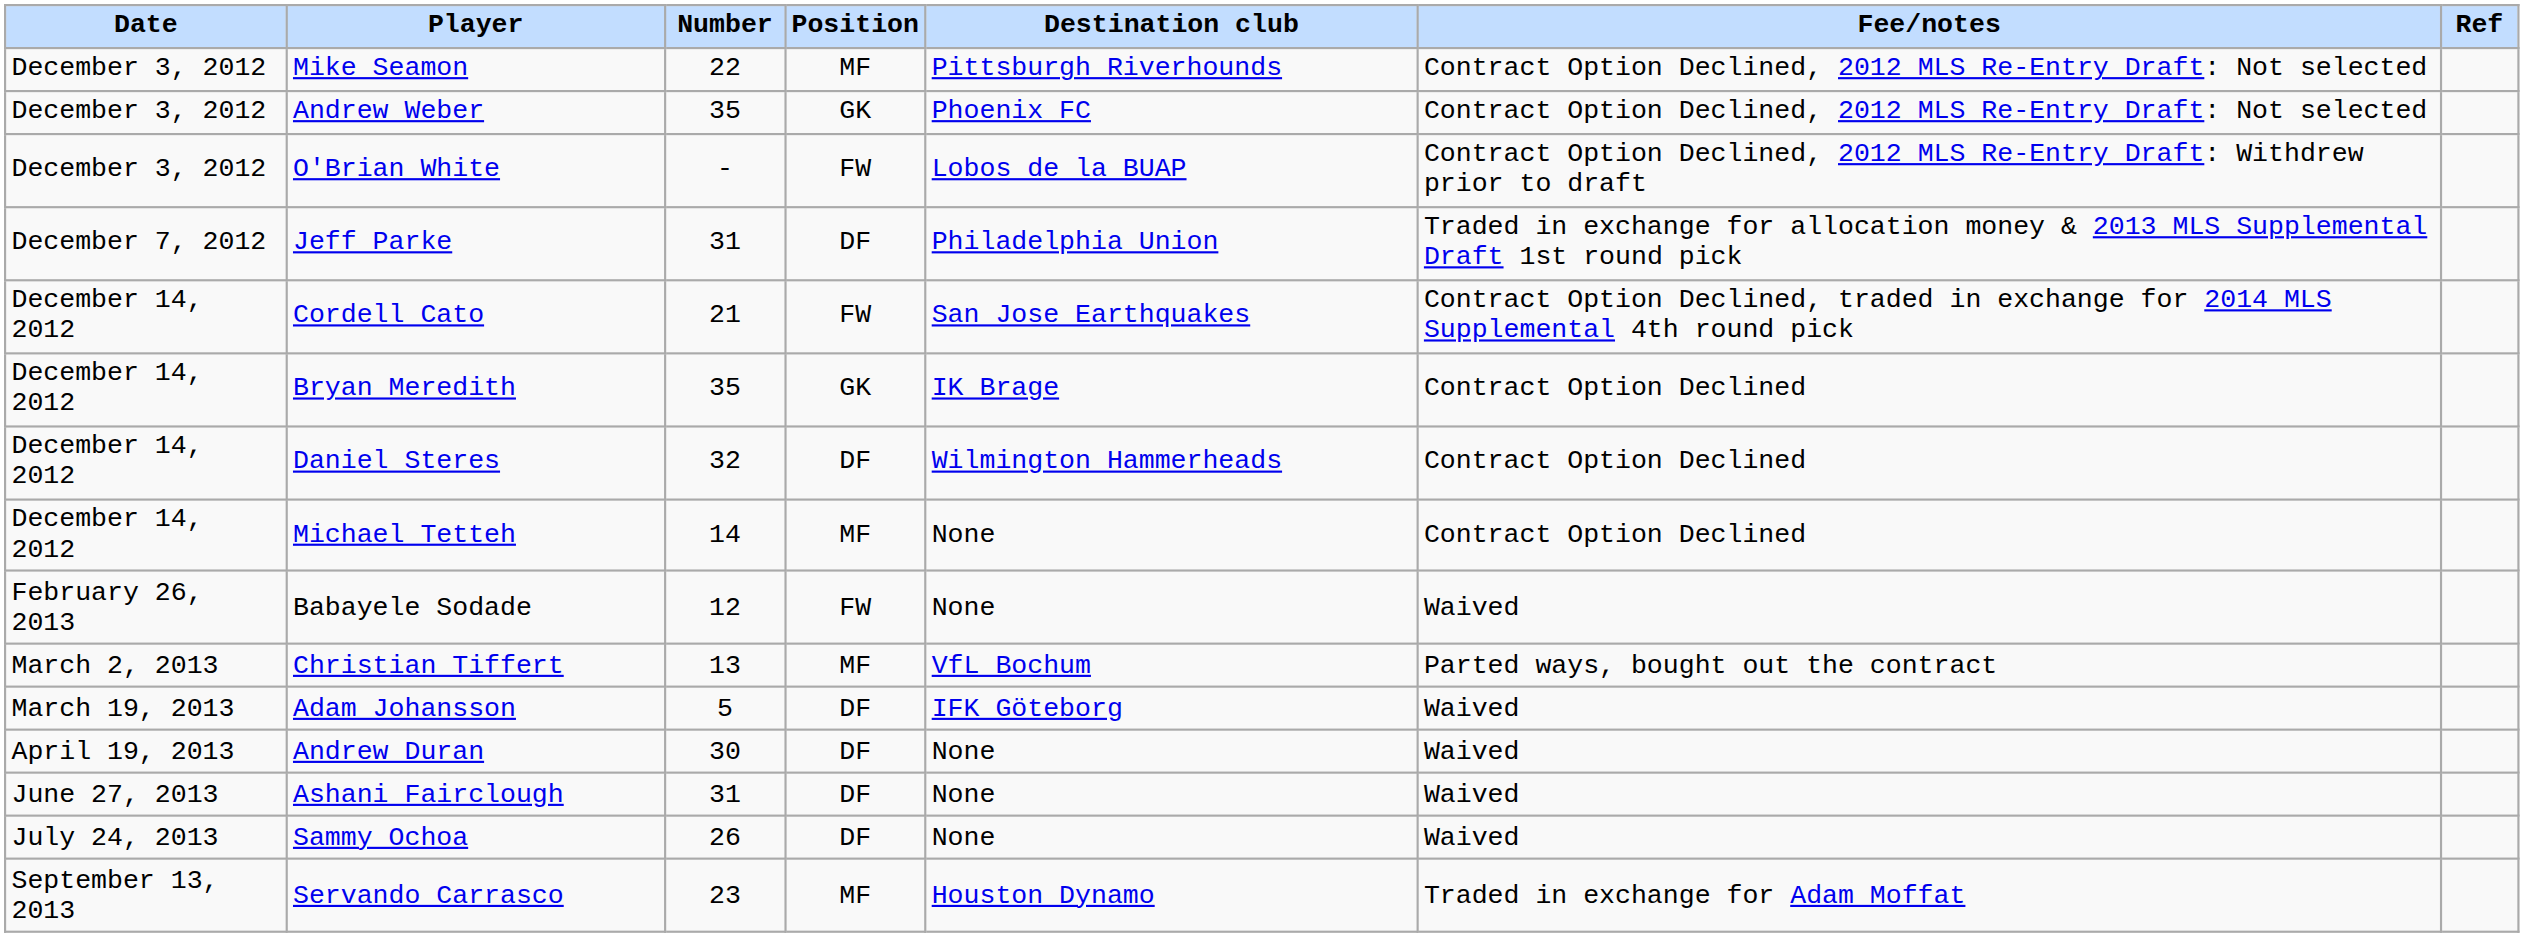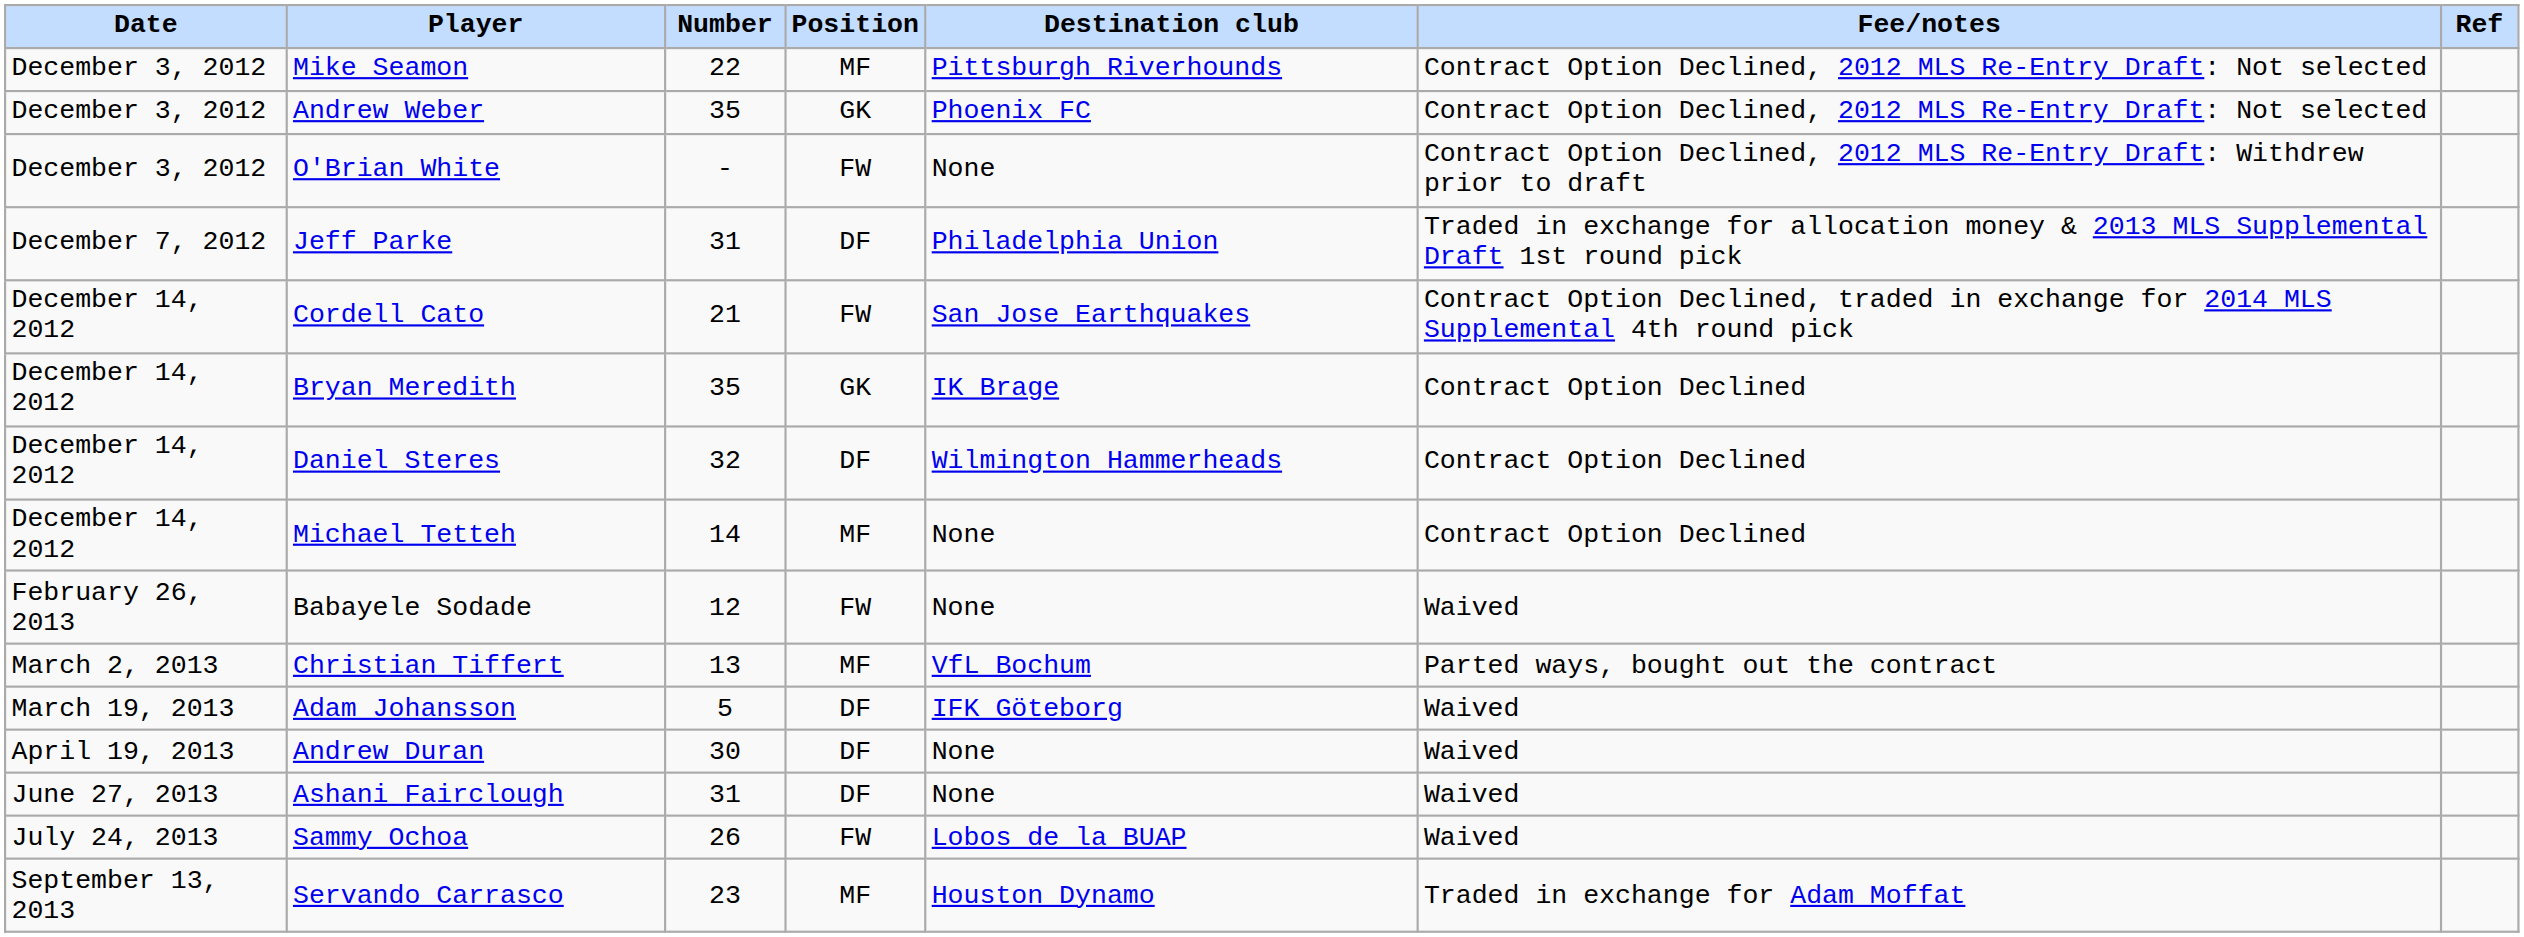O'Brian White | Destination club: Lobos de la BUAP -> None
Sammy Ochoa | Position: DF -> FW
Sammy Ochoa | Destination club: None -> Lobos de la BUAP
